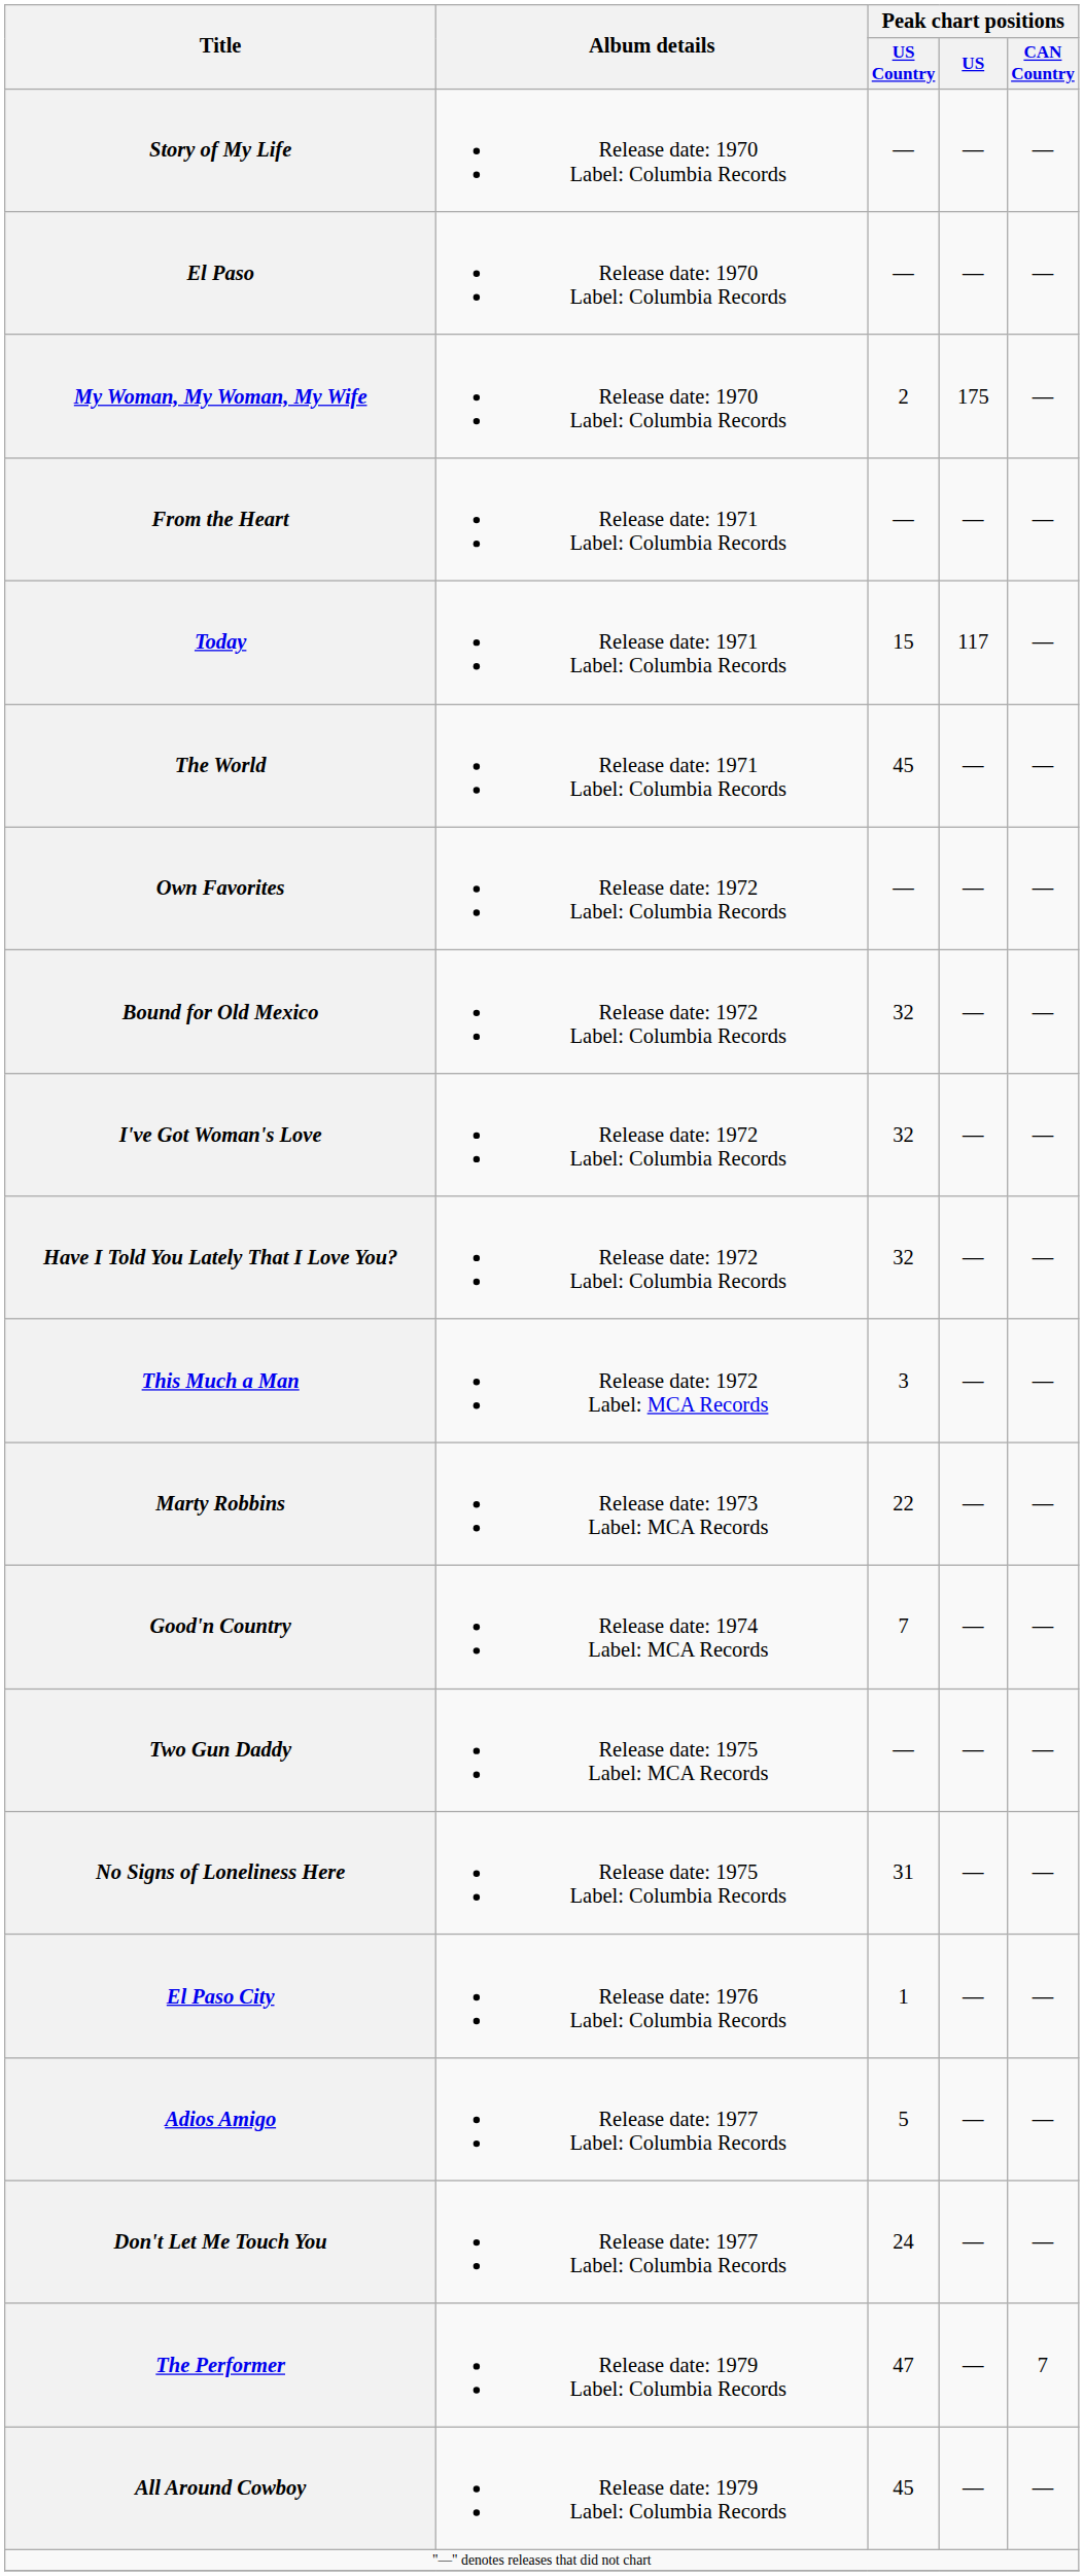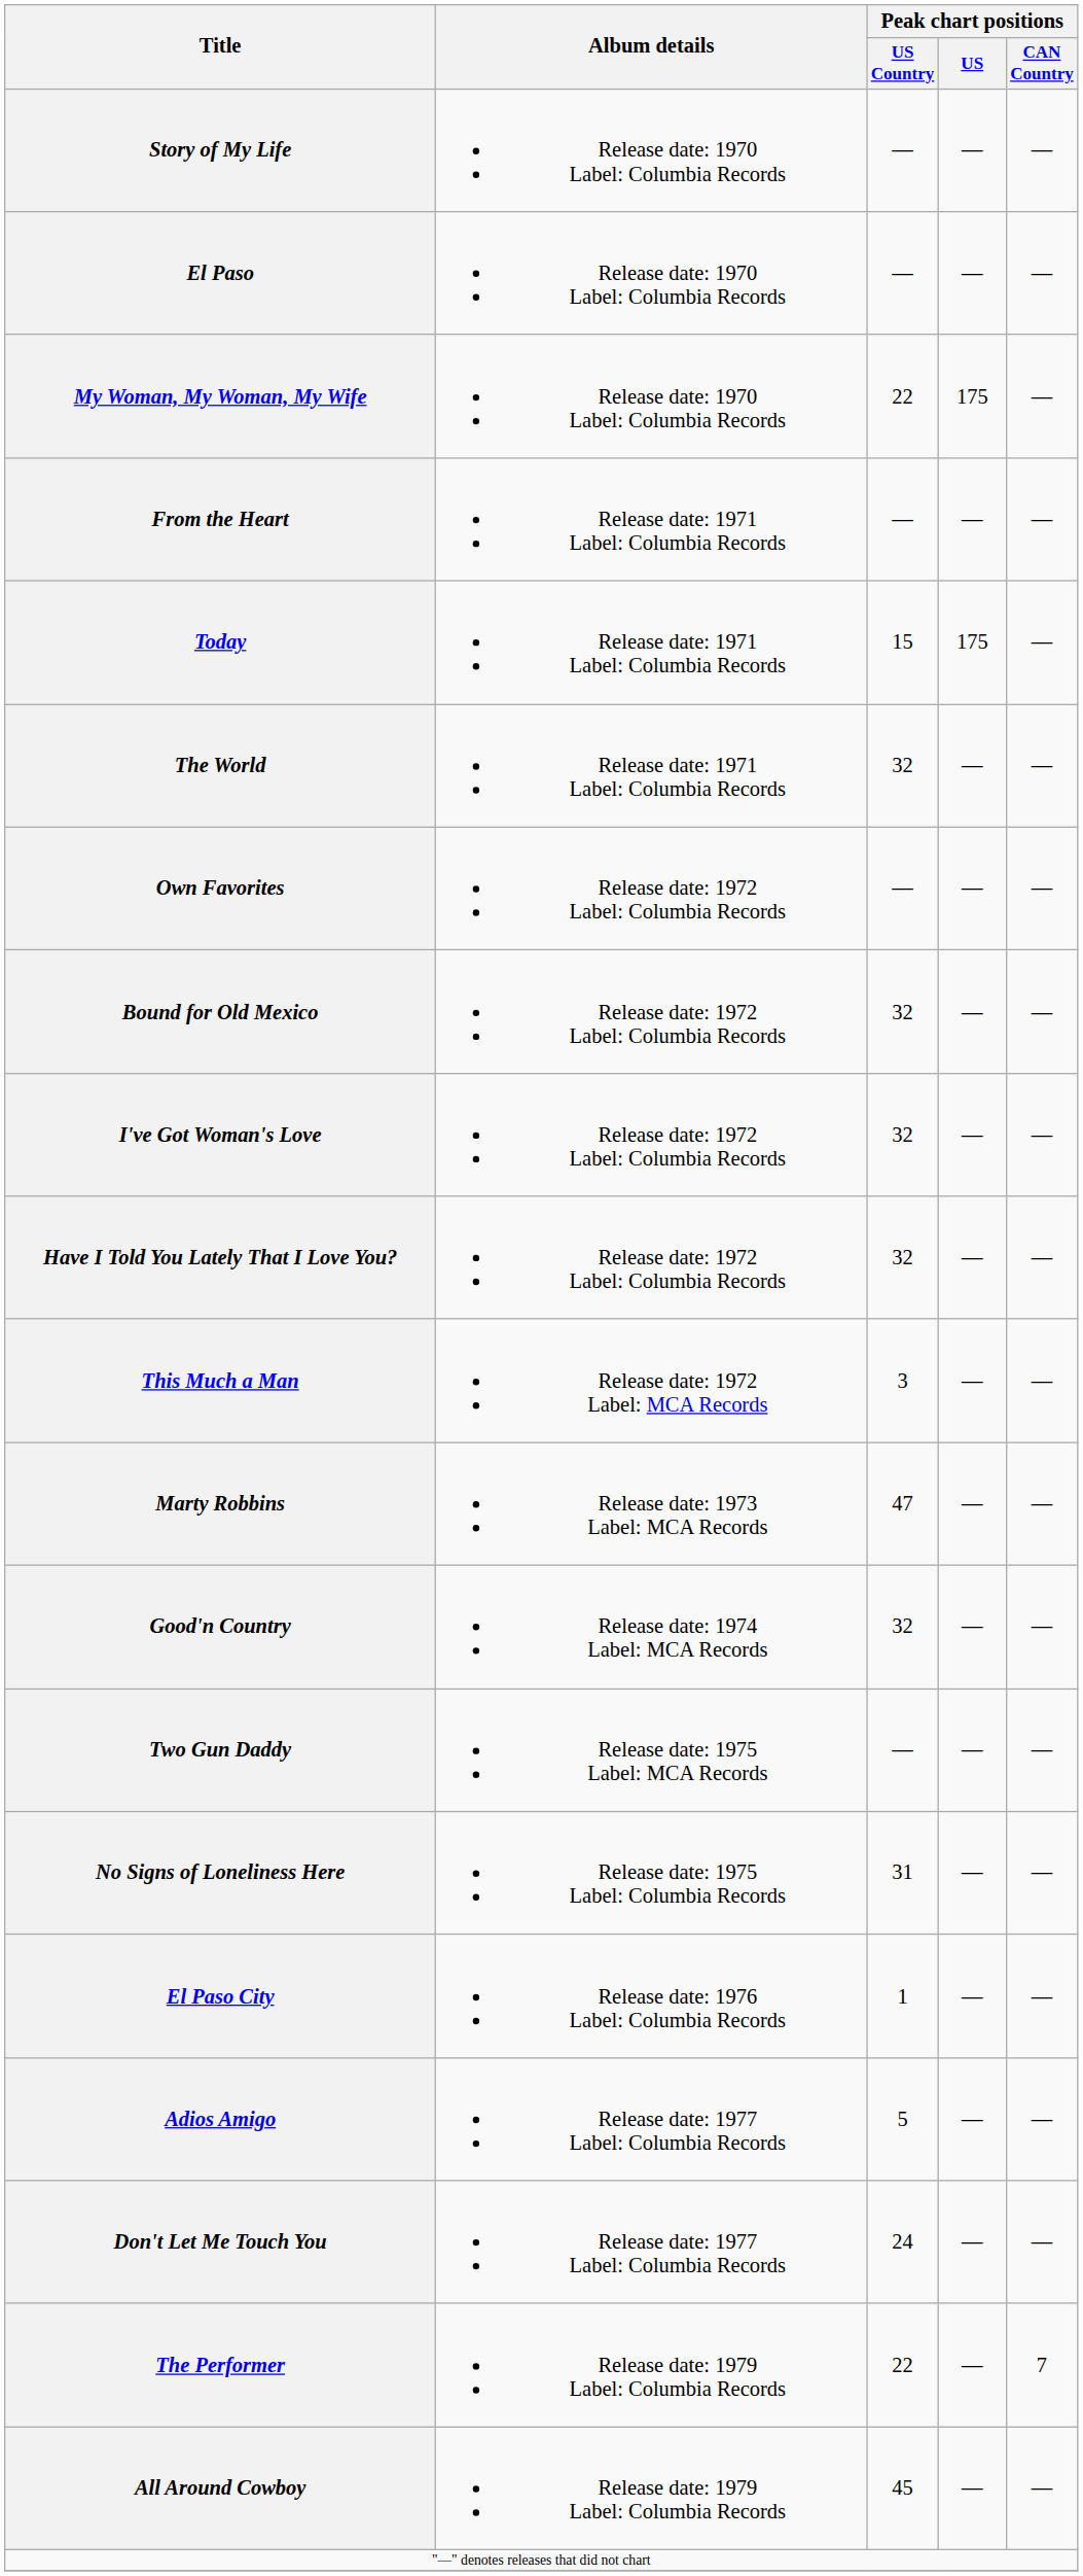My Woman, My Woman, My Wife | Peak chart positions / US Country: 2 -> 22
Today | Peak chart positions / US: 117 -> 175
The World | Peak chart positions / US Country: 45 -> 32
Marty Robbins | Peak chart positions / US Country: 22 -> 47
Good'n Country | Peak chart positions / US Country: 7 -> 32
The Performer | Peak chart positions / US Country: 47 -> 22
